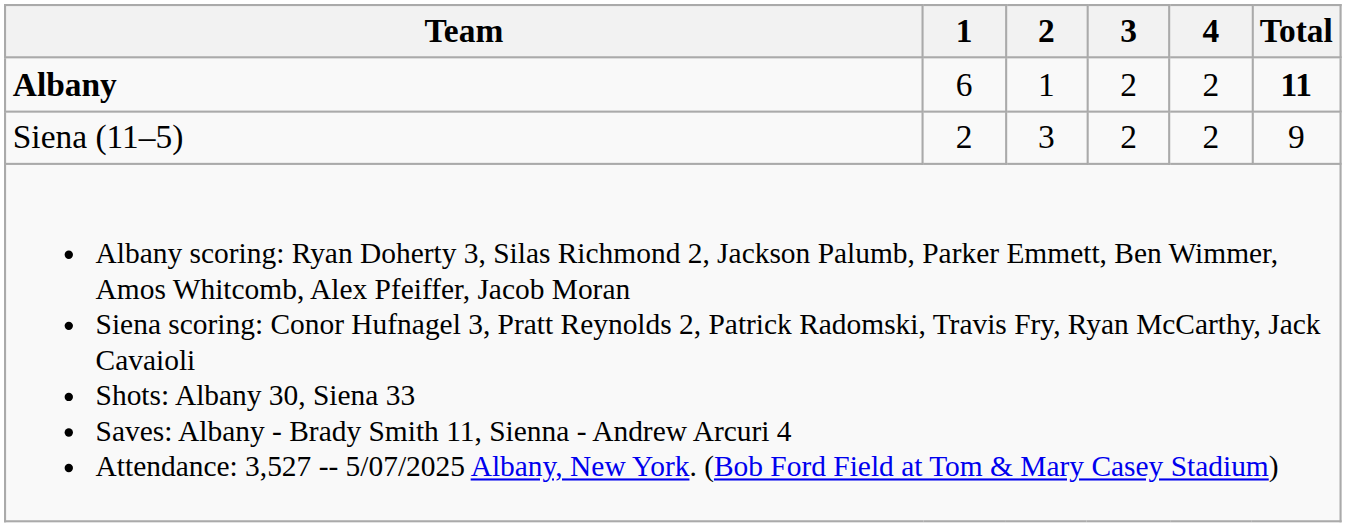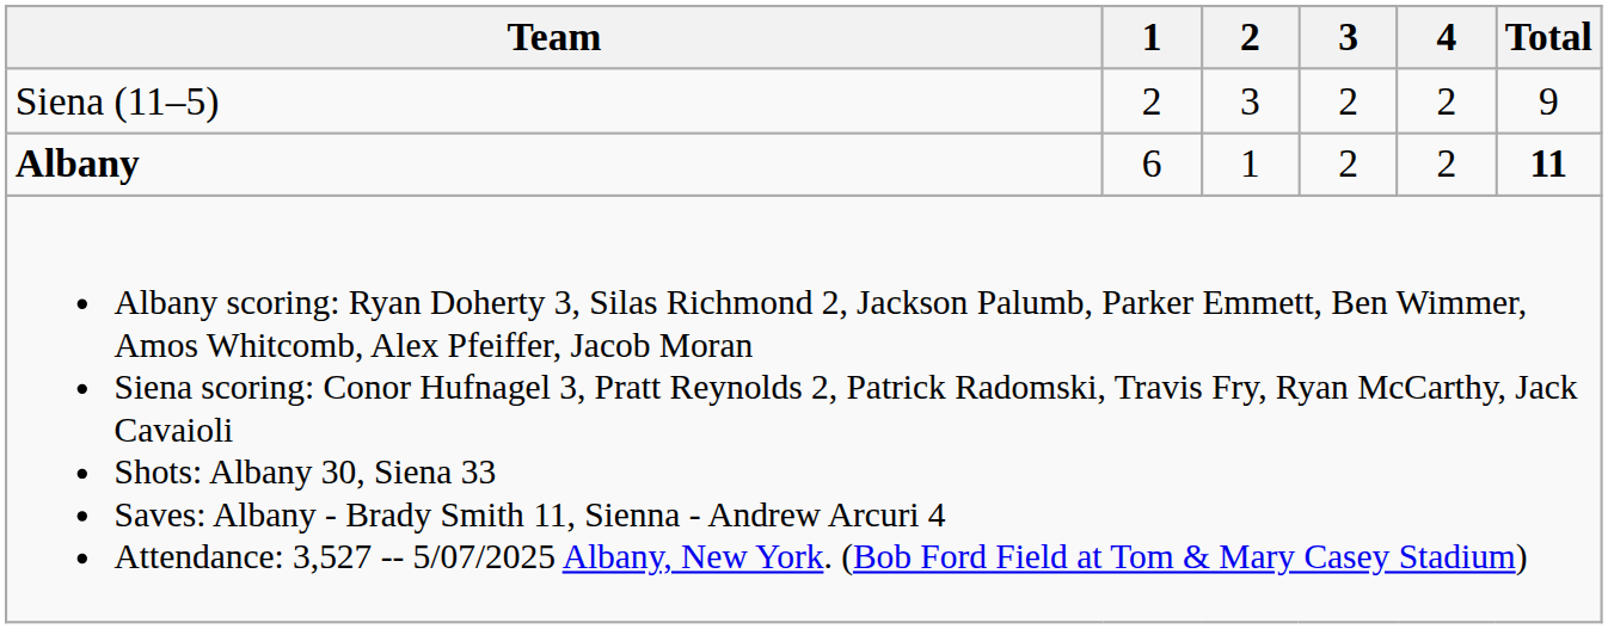rows swapped: Albany <-> Siena (11–5)
